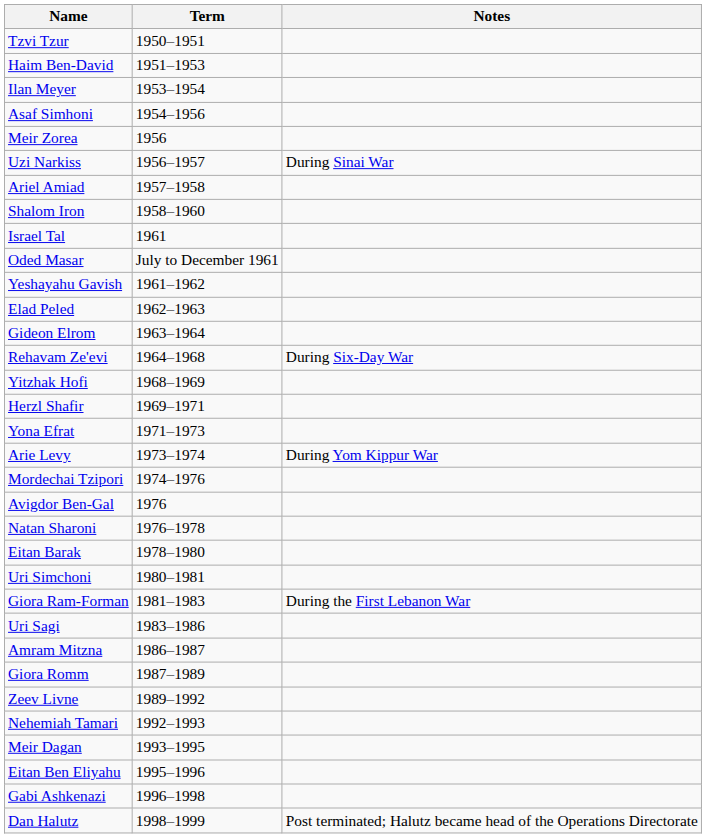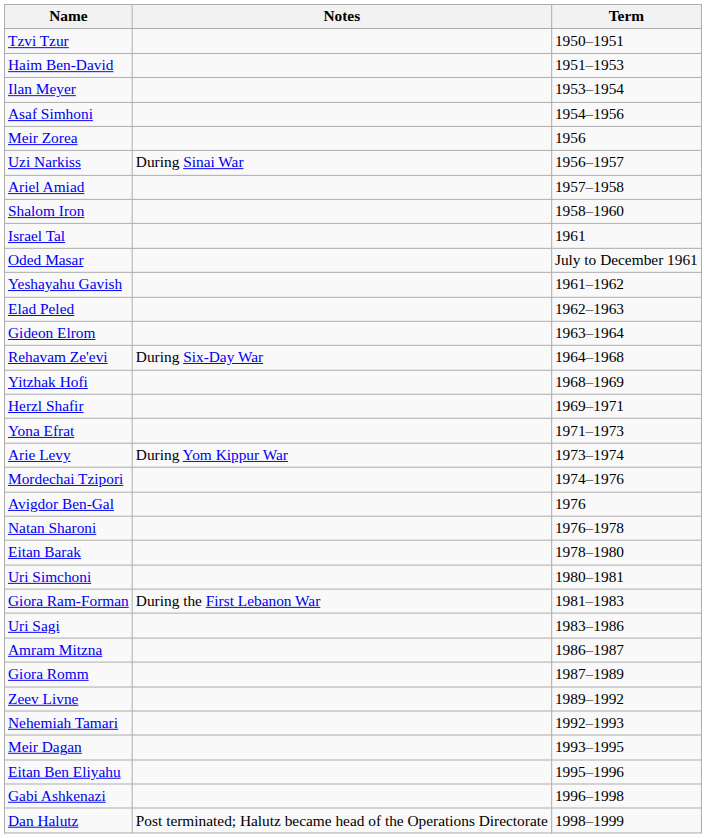columns swapped: Term <-> Notes
